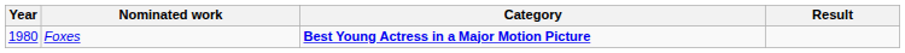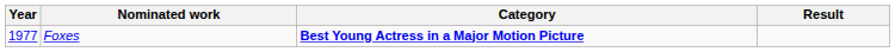Foxes | Year: 1980 -> 1977
